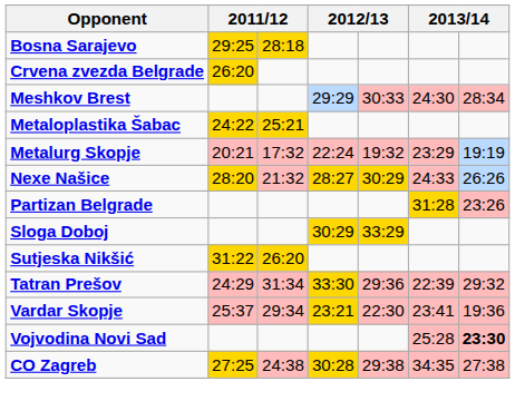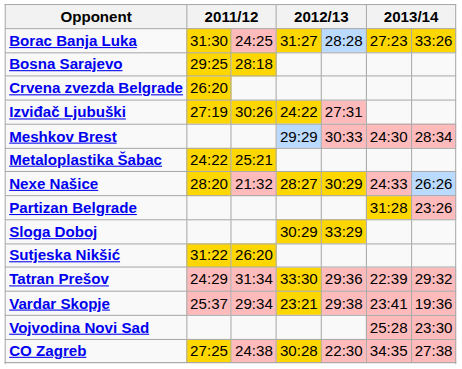+ row: Borac Banja Luka | 31:30 | 24:25 | 31:27 | 28:28 | 27:23 | 33:26
+ row: Izviđač Ljubuški | 27:19 | 30:26 | 24:22 | 27:31
- row: Metalurg Skopje | 20:21 | 17:32 | 22:24 | 19:32 | 23:29 | 19:19
Vardar Skopje | column 5: 22:30 -> 29:38
Vojvodina Novi Sad | column 7: bold -> normal
CO Zagreb | column 5: 29:38 -> 22:30
